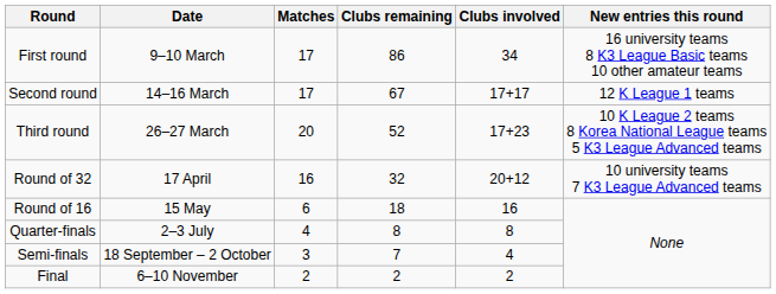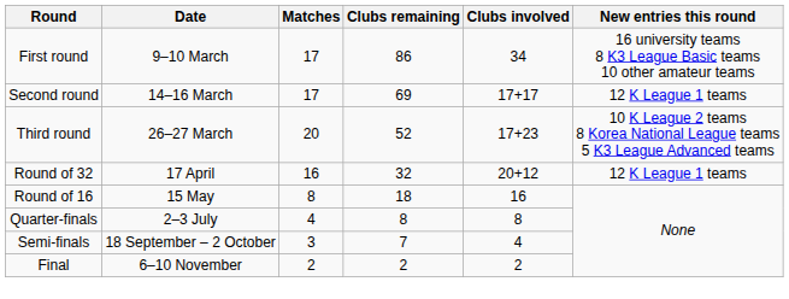Second round | Clubs remaining: 67 -> 69
Round of 32 | New entries this round: 10 university teams 7 K3 League Advanced teams -> 12 K League 1 teams
Round of 16 | Matches: 6 -> 8
